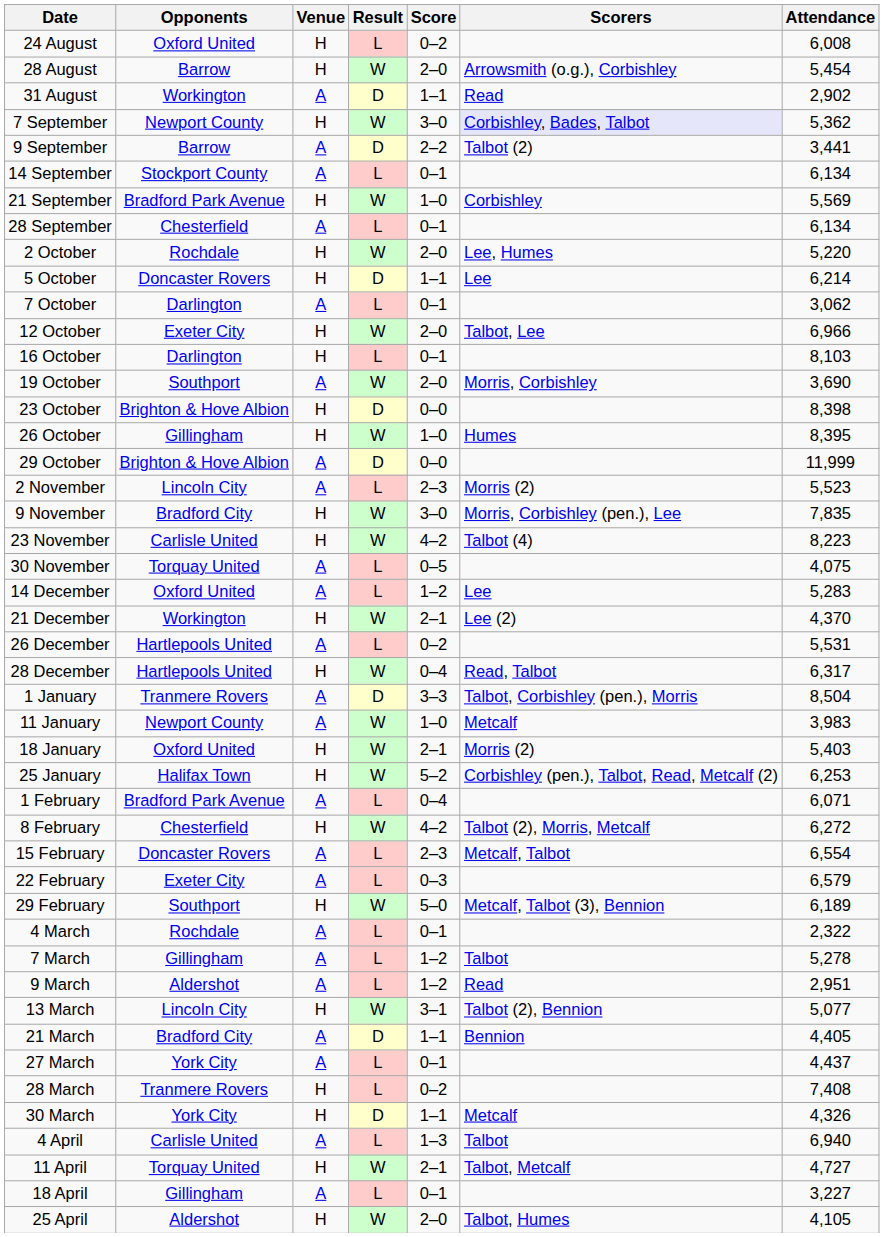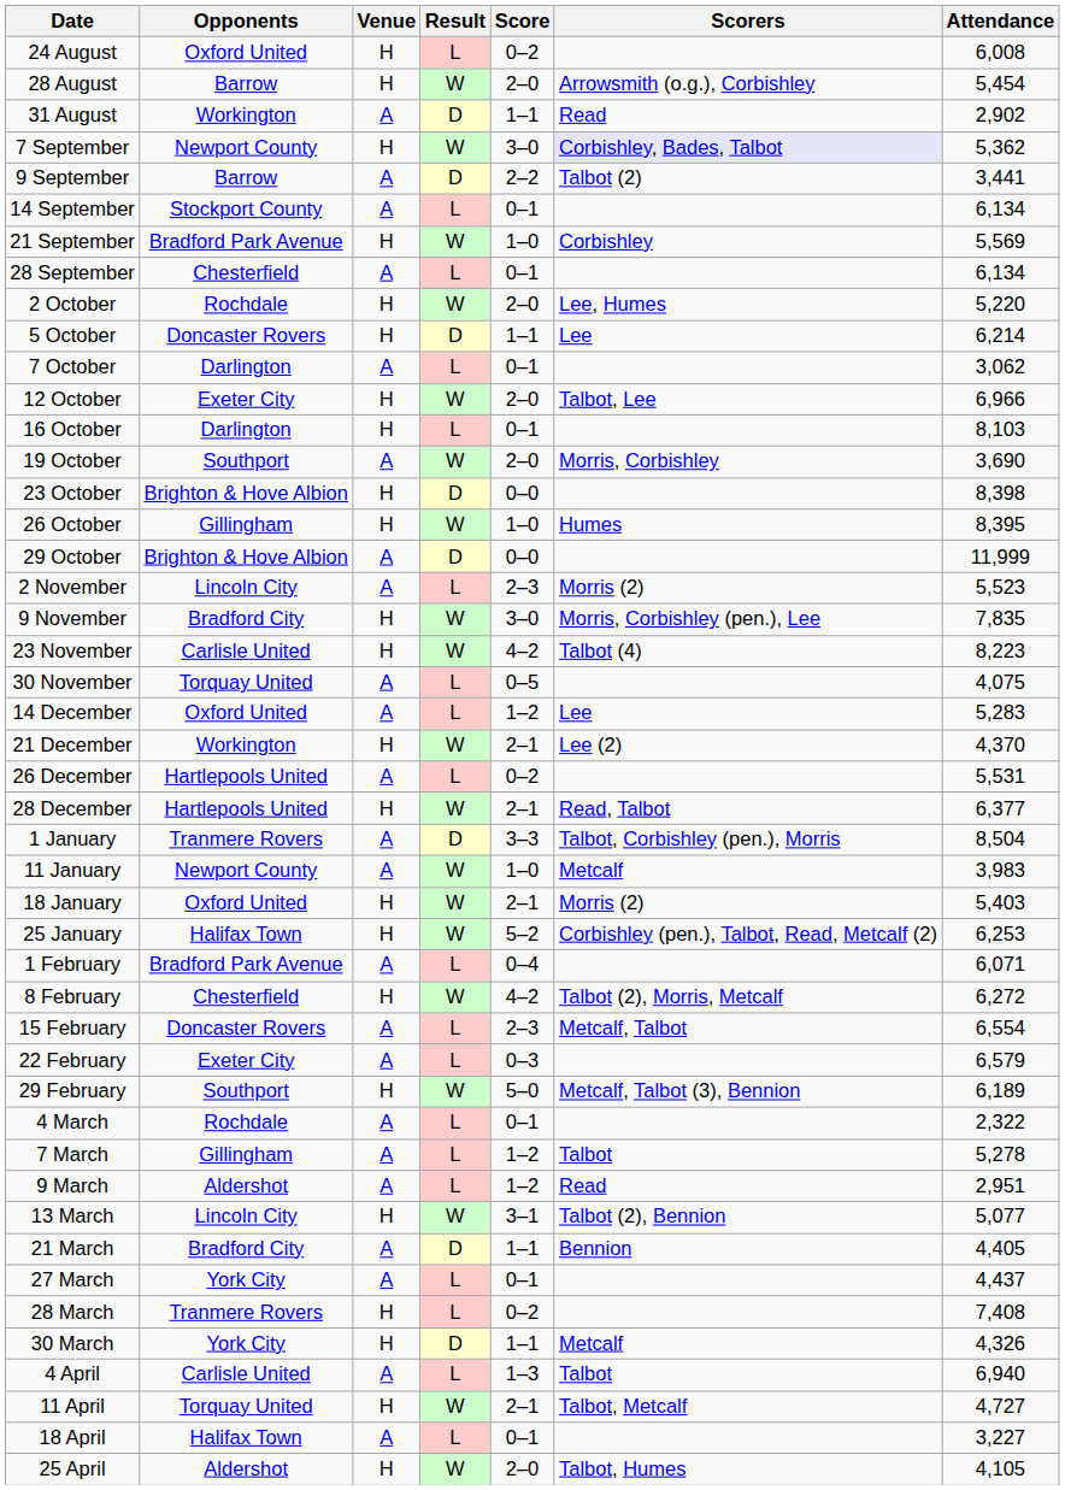28 December | Score: 0–4 -> 2–1
28 December | Attendance: 6,317 -> 6,377
18 April | Opponents: Gillingham -> Halifax Town
